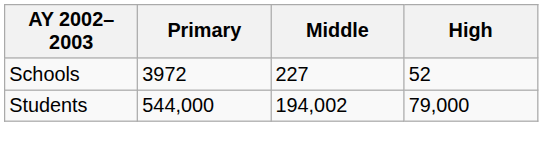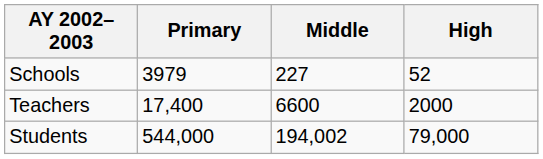Schools | Primary: 3972 -> 3979
+ row: Teachers | 17,400 | 6600 | 2000
